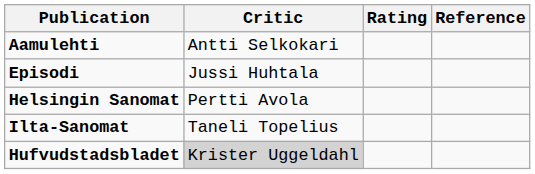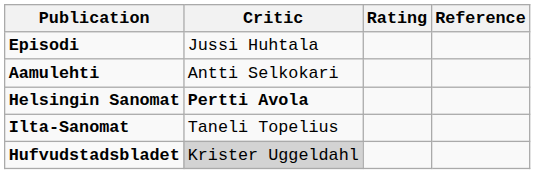rows swapped: Aamulehti <-> Episodi
Helsingin Sanomat | Critic: normal -> bold
